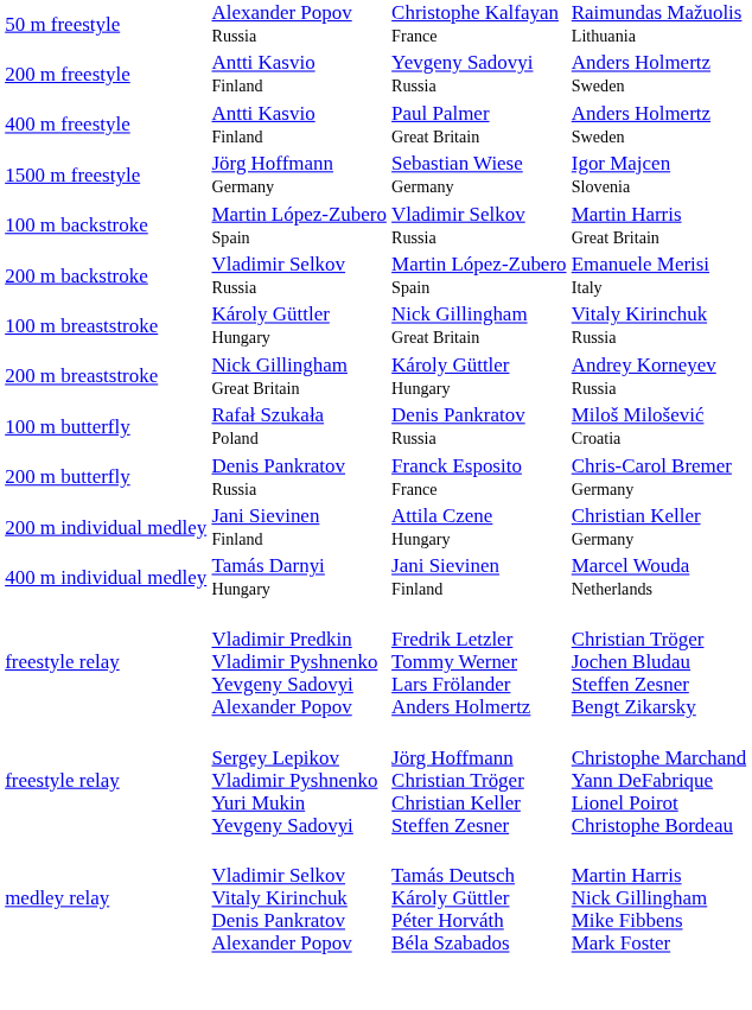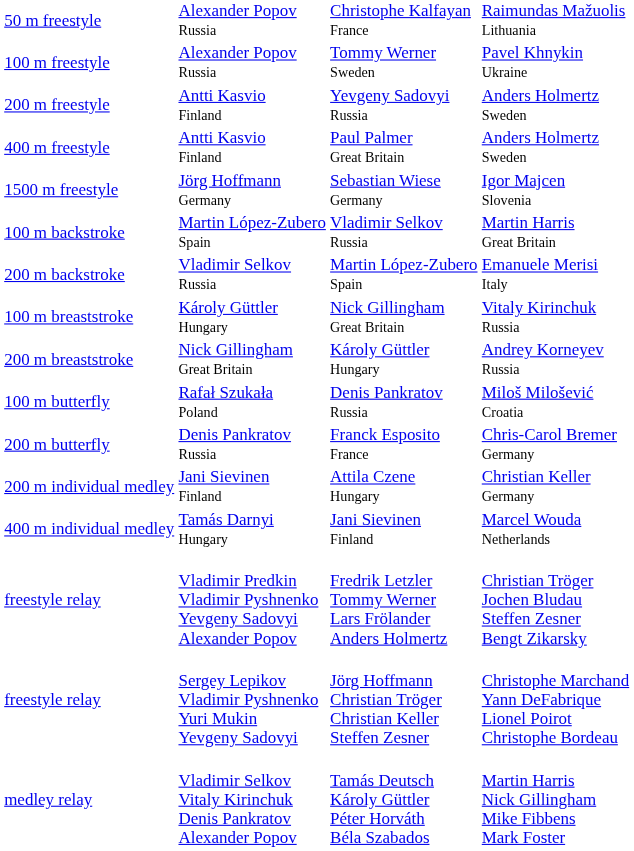+ row: 100 m freestyle | Alexander Popov Russia | Tommy Werner Sweden | Pavel Khnykin Ukraine
